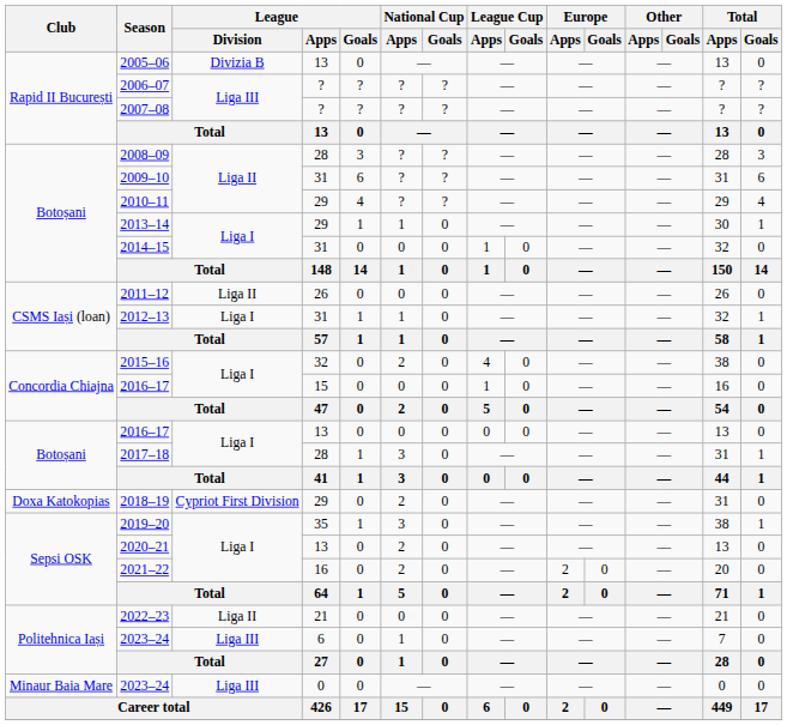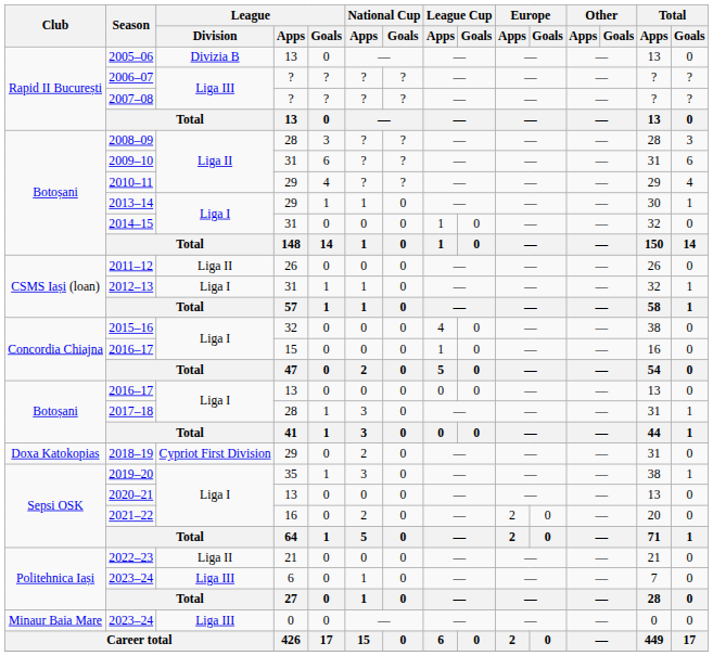2015–16 | National Cup / Apps: 2 -> 0
2020–21 | National Cup / Apps: 2 -> 0
